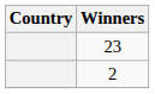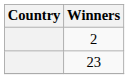rows swapped: 23 <-> 2
